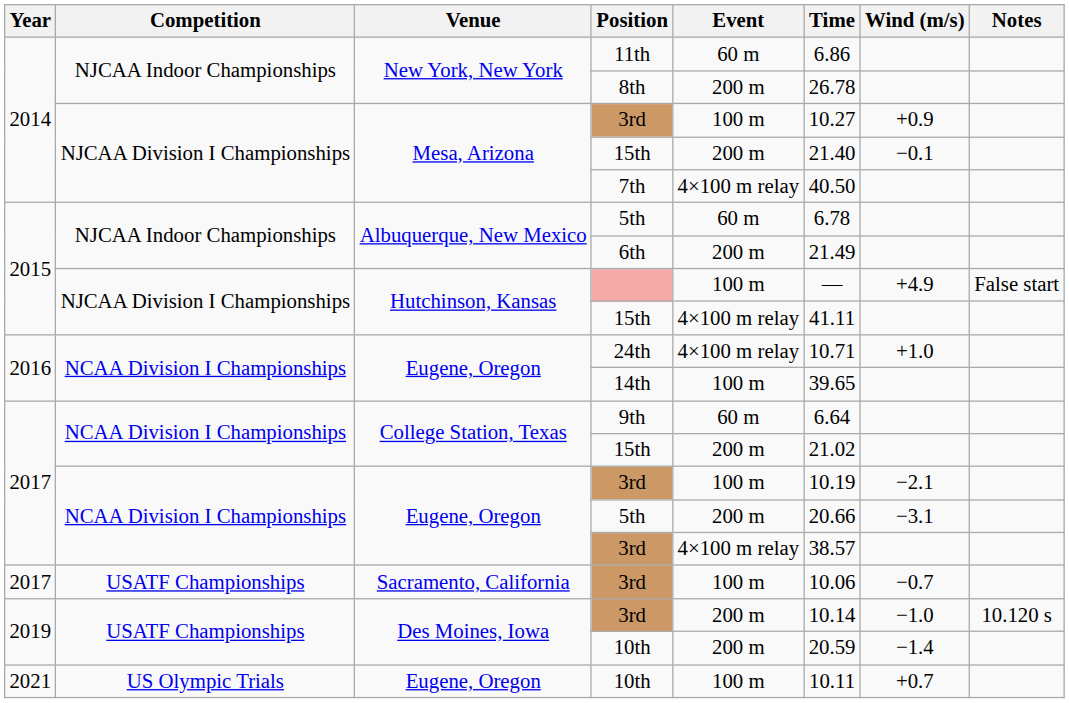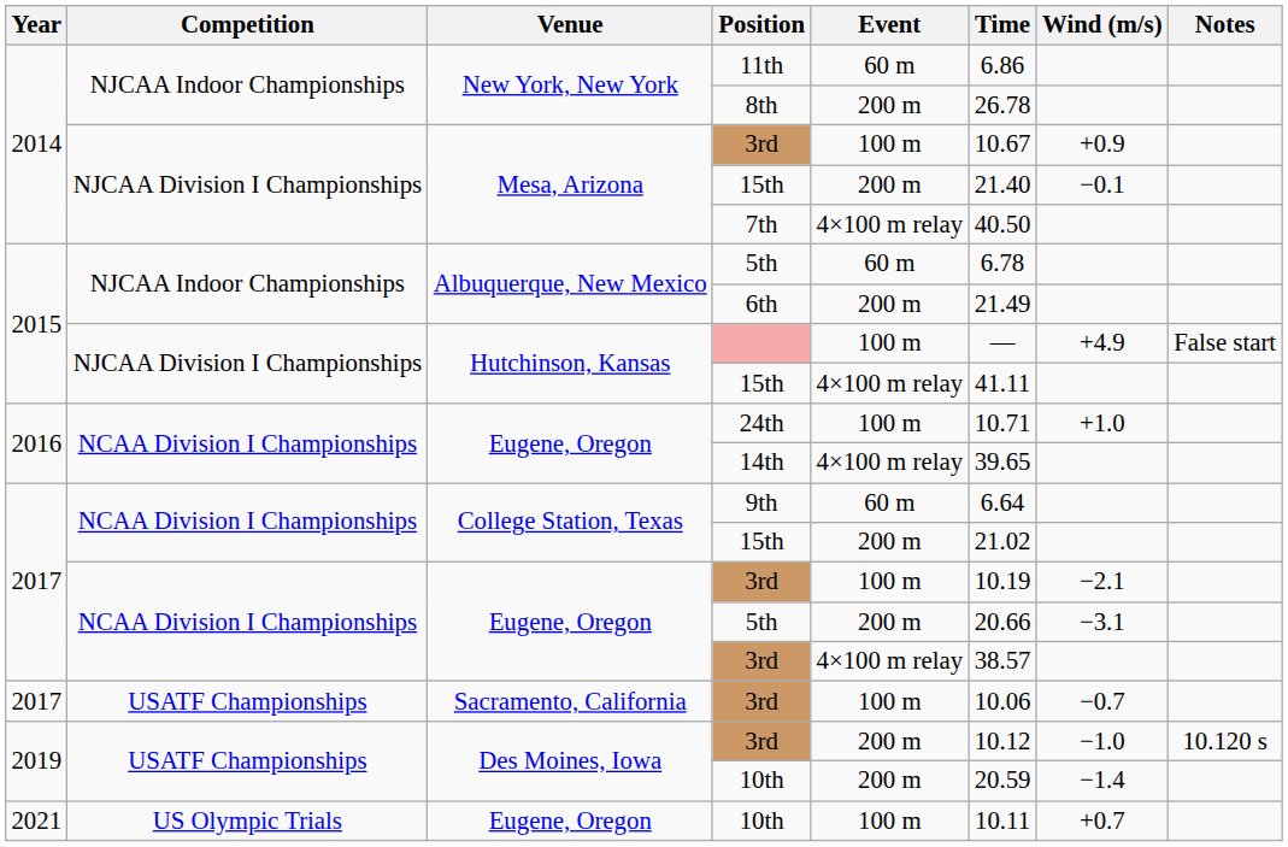Mesa, Arizona / 3rd | Time: 10.27 -> 10.67
24th | Event: 4×100 m relay -> 100 m
14th | Event: 100 m -> 4×100 m relay
Des Moines, Iowa / 3rd | Time: 10.14 -> 10.12
